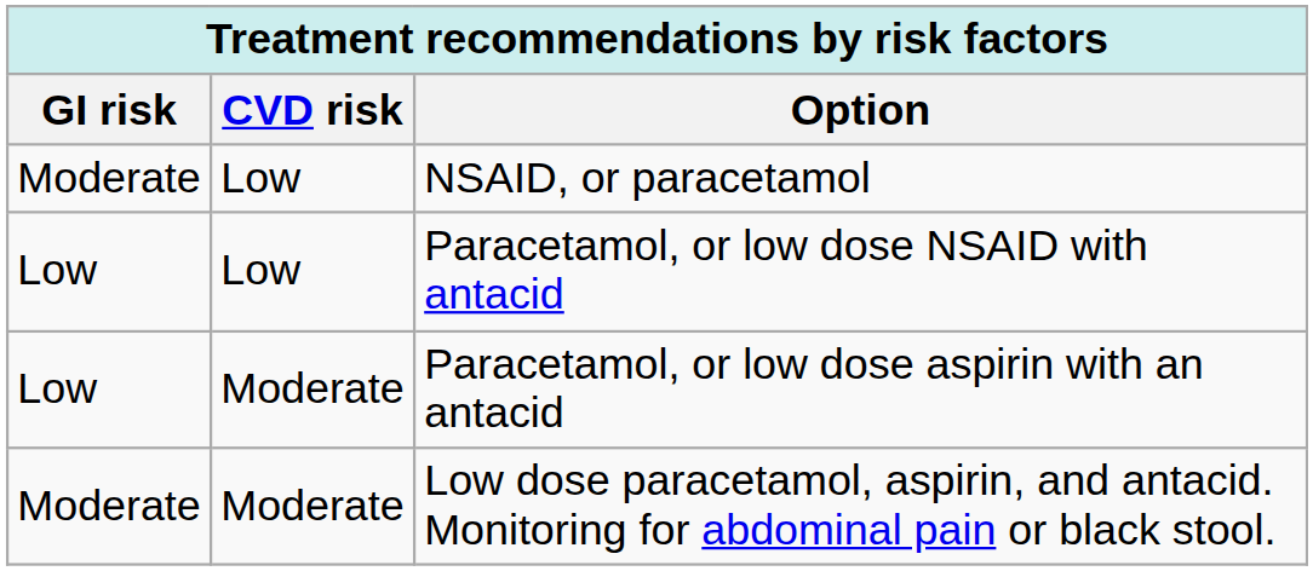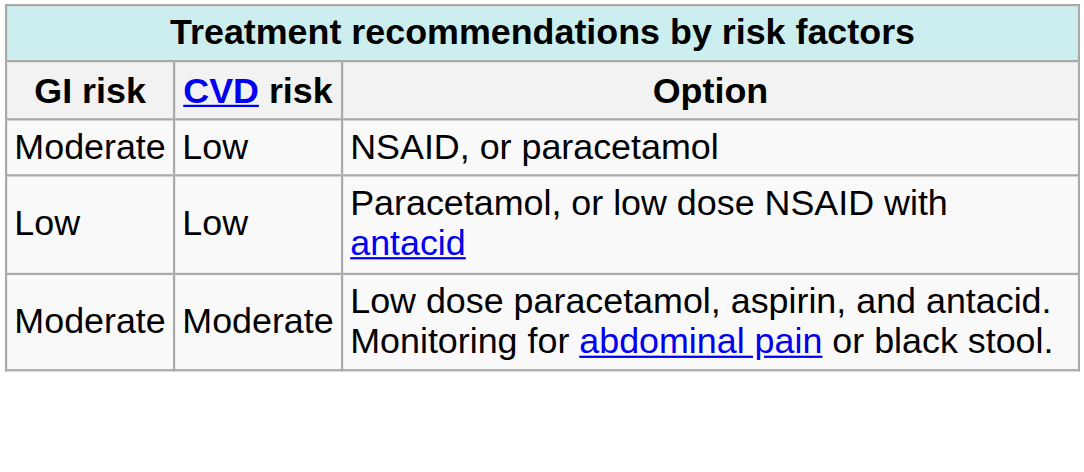- row: Low | Moderate | Paracetamol, or low dose aspirin with an antacid
